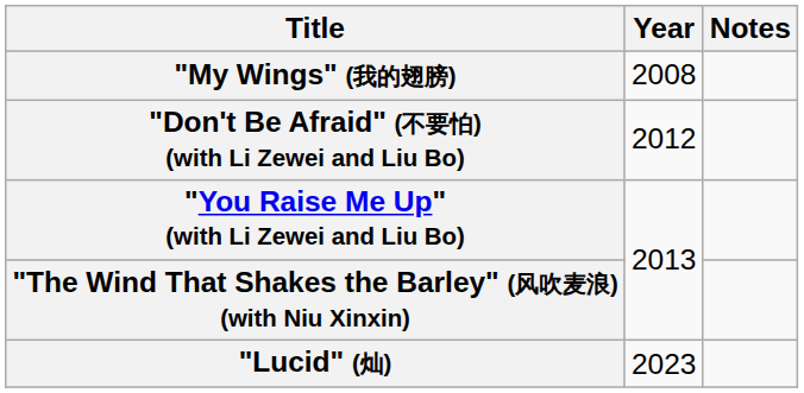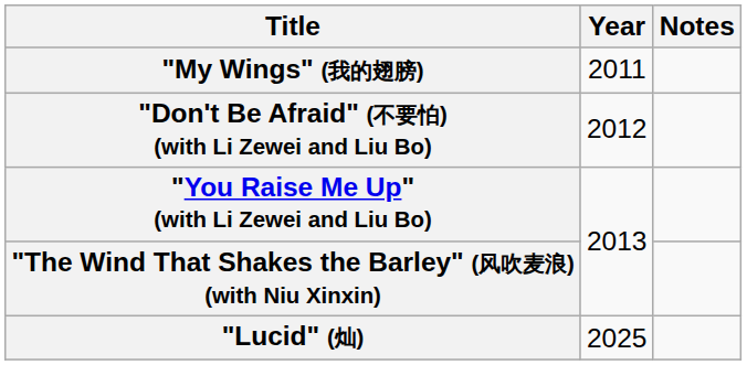"My Wings" (我的翅膀) | Year: 2008 -> 2011
"Lucid" (灿) | Year: 2023 -> 2025
